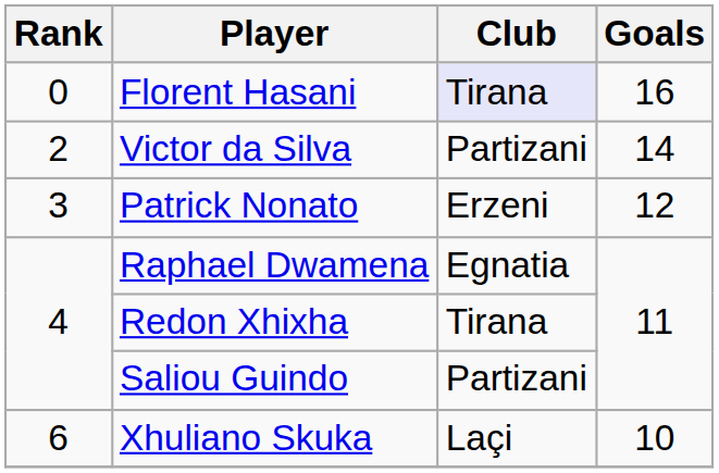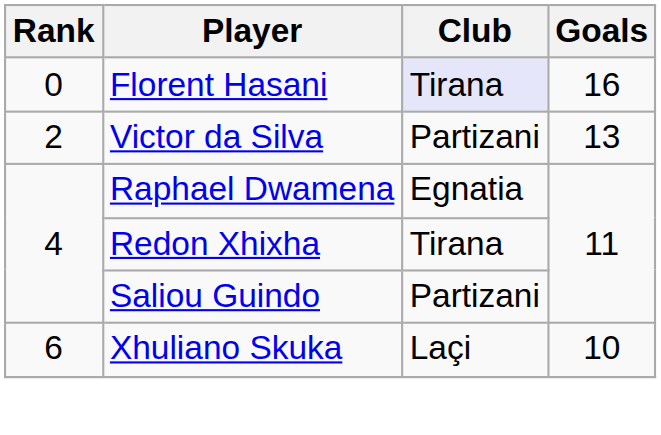Victor da Silva | Goals: 14 -> 13
- row: 3 | Patrick Nonato | Erzeni | 12
